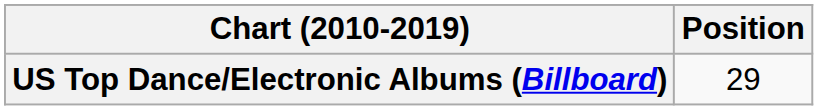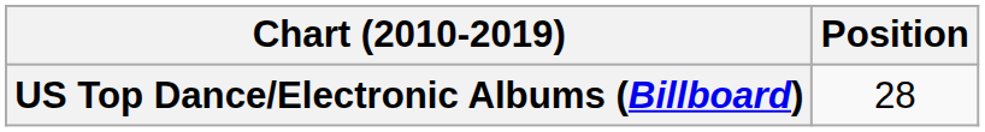US Top Dance/Electronic Albums (Billboard) | Position: 29 -> 28
